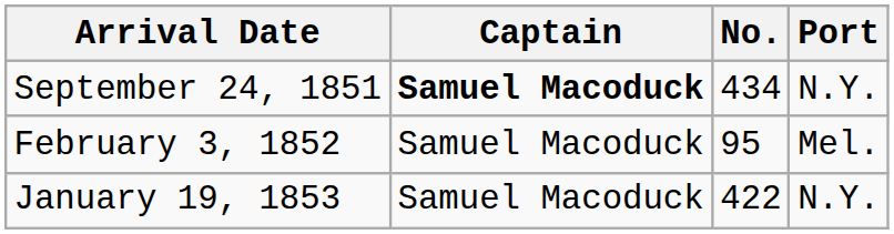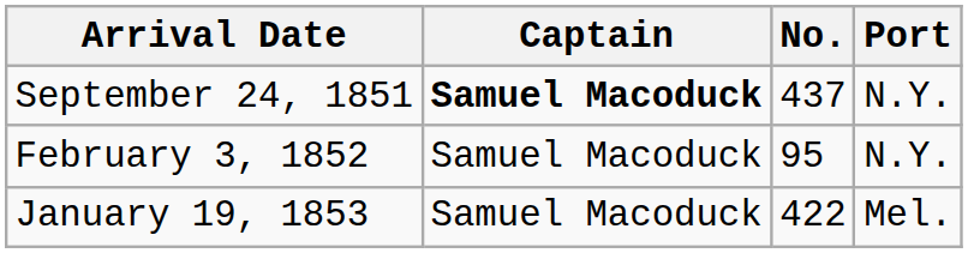September 24, 1851 | No.: 434 -> 437
February 3, 1852 | Port: Mel. -> N.Y.
January 19, 1853 | Port: N.Y. -> Mel.
